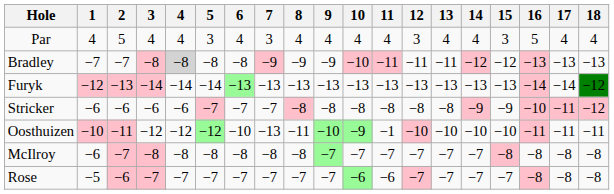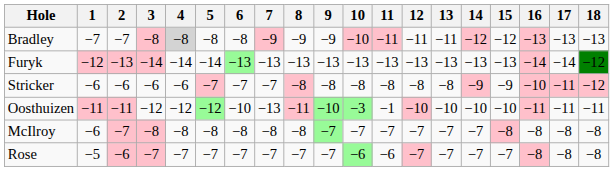- row: Par | 4 | 5 | 4 | 4 | 3 | 4 | 3 | 4 | 4 | 4 | 4 | 3 | 4 | 4 | 3 | 5 | 4 | 4
Oosthuizen | 1: −10 -> −11
Oosthuizen | 8: no background -> pink background
Oosthuizen | 10: −9 -> −3
